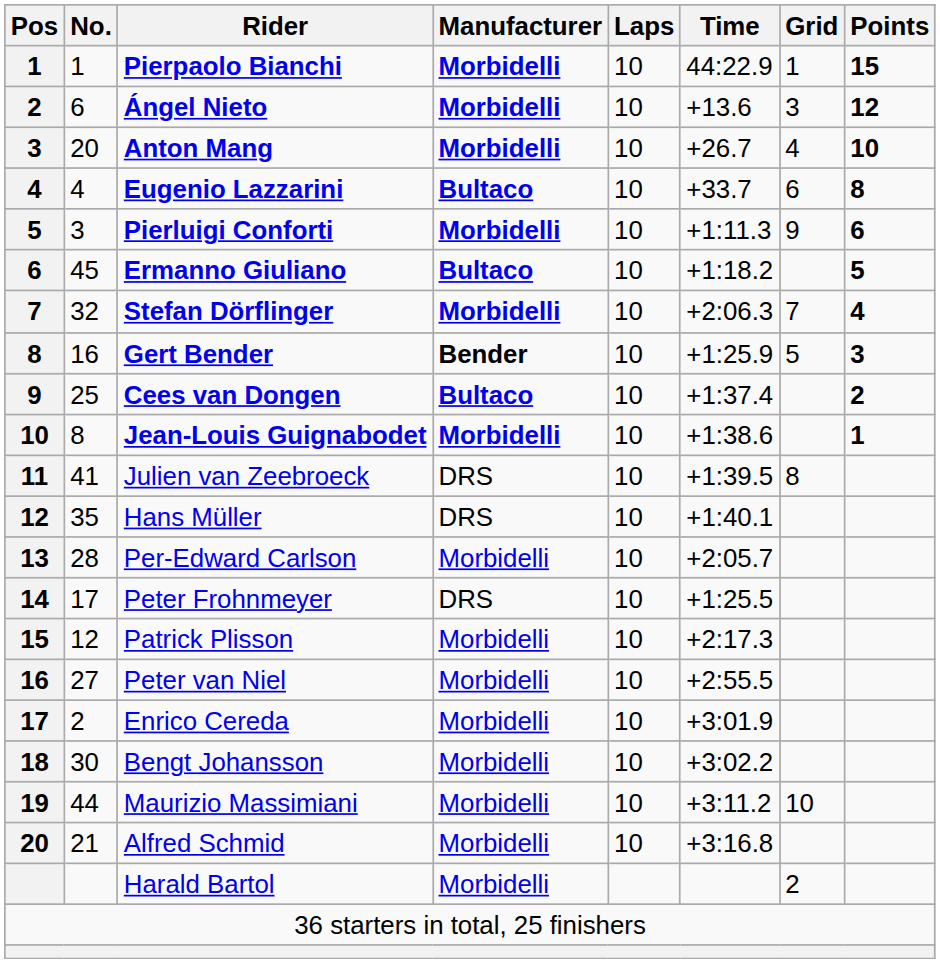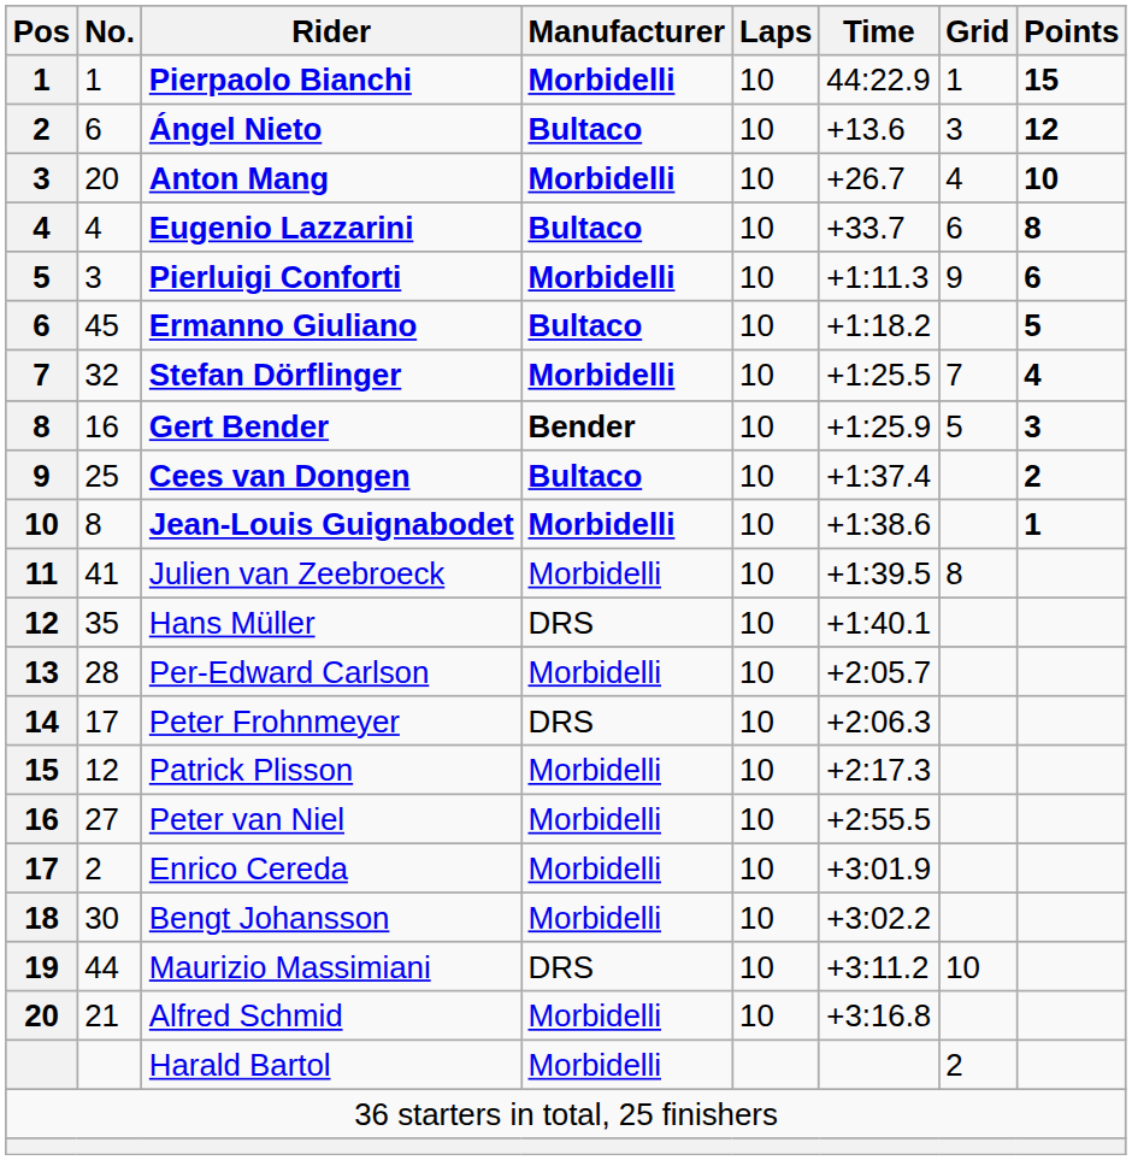Ángel Nieto | Manufacturer: Morbidelli -> Bultaco
Stefan Dörflinger | Time: +2:06.3 -> +1:25.5
Julien van Zeebroeck | Manufacturer: DRS -> Morbidelli
Peter Frohnmeyer | Time: +1:25.5 -> +2:06.3
Maurizio Massimiani | Manufacturer: Morbidelli -> DRS
